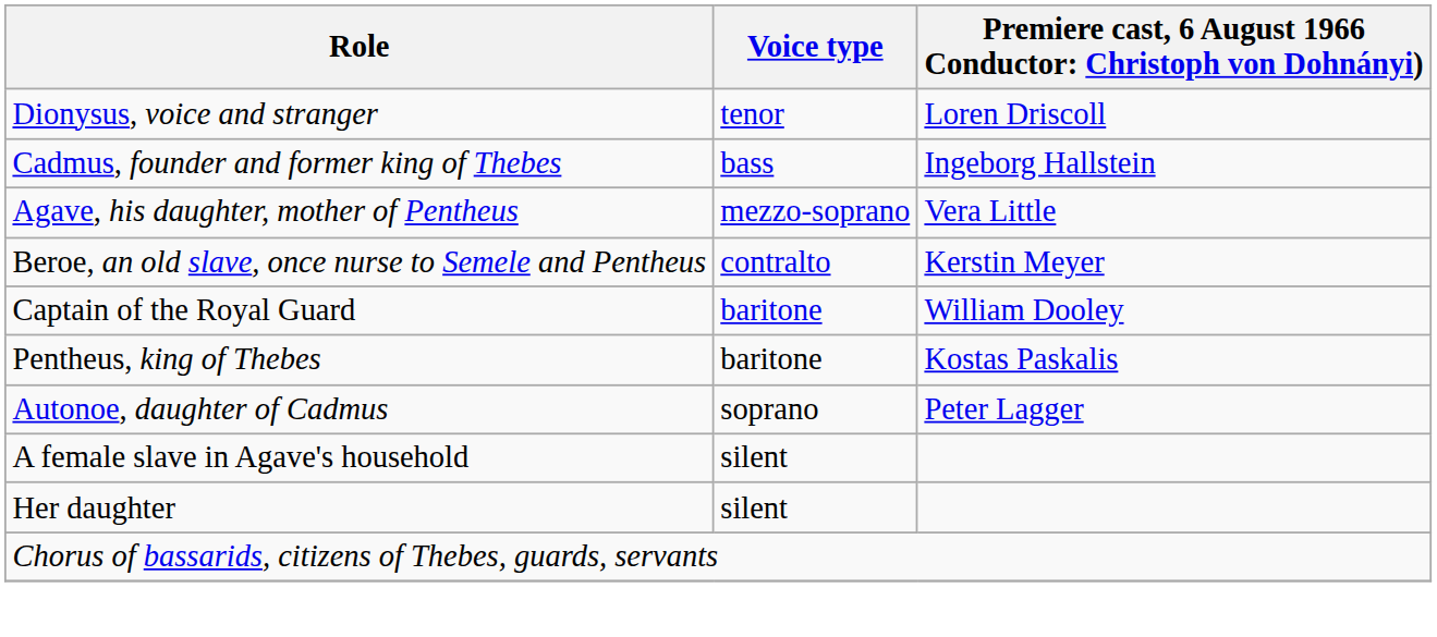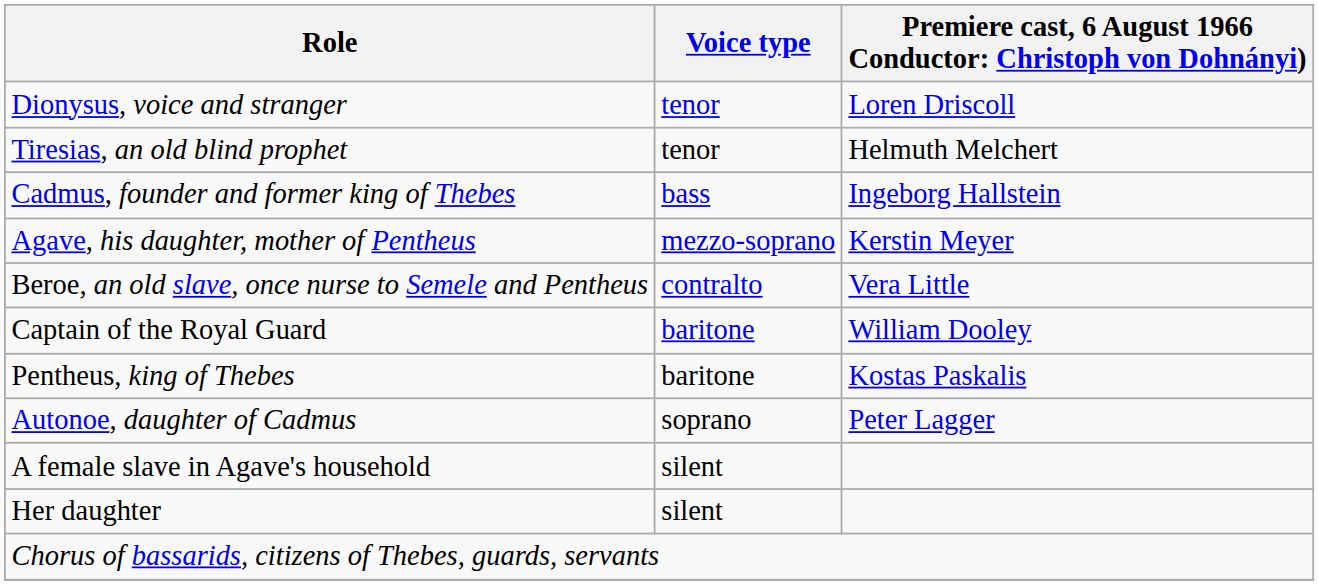+ row: Tiresias, an old blind prophet | tenor | Helmuth Melchert
Agave, his daughter, mother of Pentheus | column 3: Vera Little -> Kerstin Meyer
Beroe, an old slave, once nurse to Semele and Pentheus | column 3: Kerstin Meyer -> Vera Little
